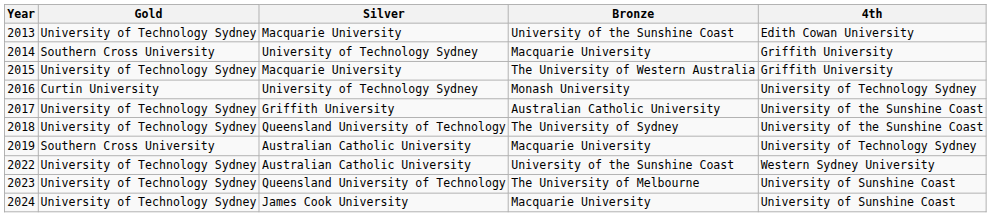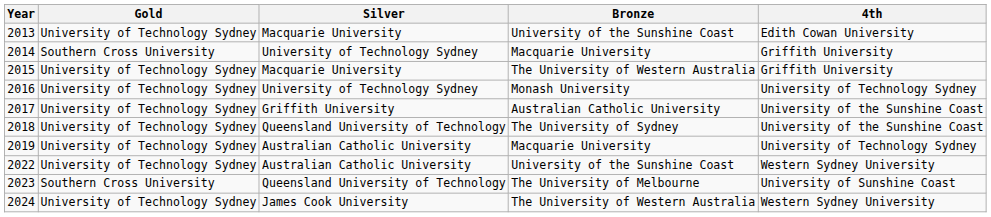2016 | Gold: Curtin University -> University of Technology Sydney
2019 | Gold: Southern Cross University -> University of Technology Sydney
2023 | Gold: University of Technology Sydney -> Southern Cross University
2024 | Bronze: Macquarie University -> The University of Western Australia
2024 | 4th: University of Sunshine Coast -> Western Sydney University
